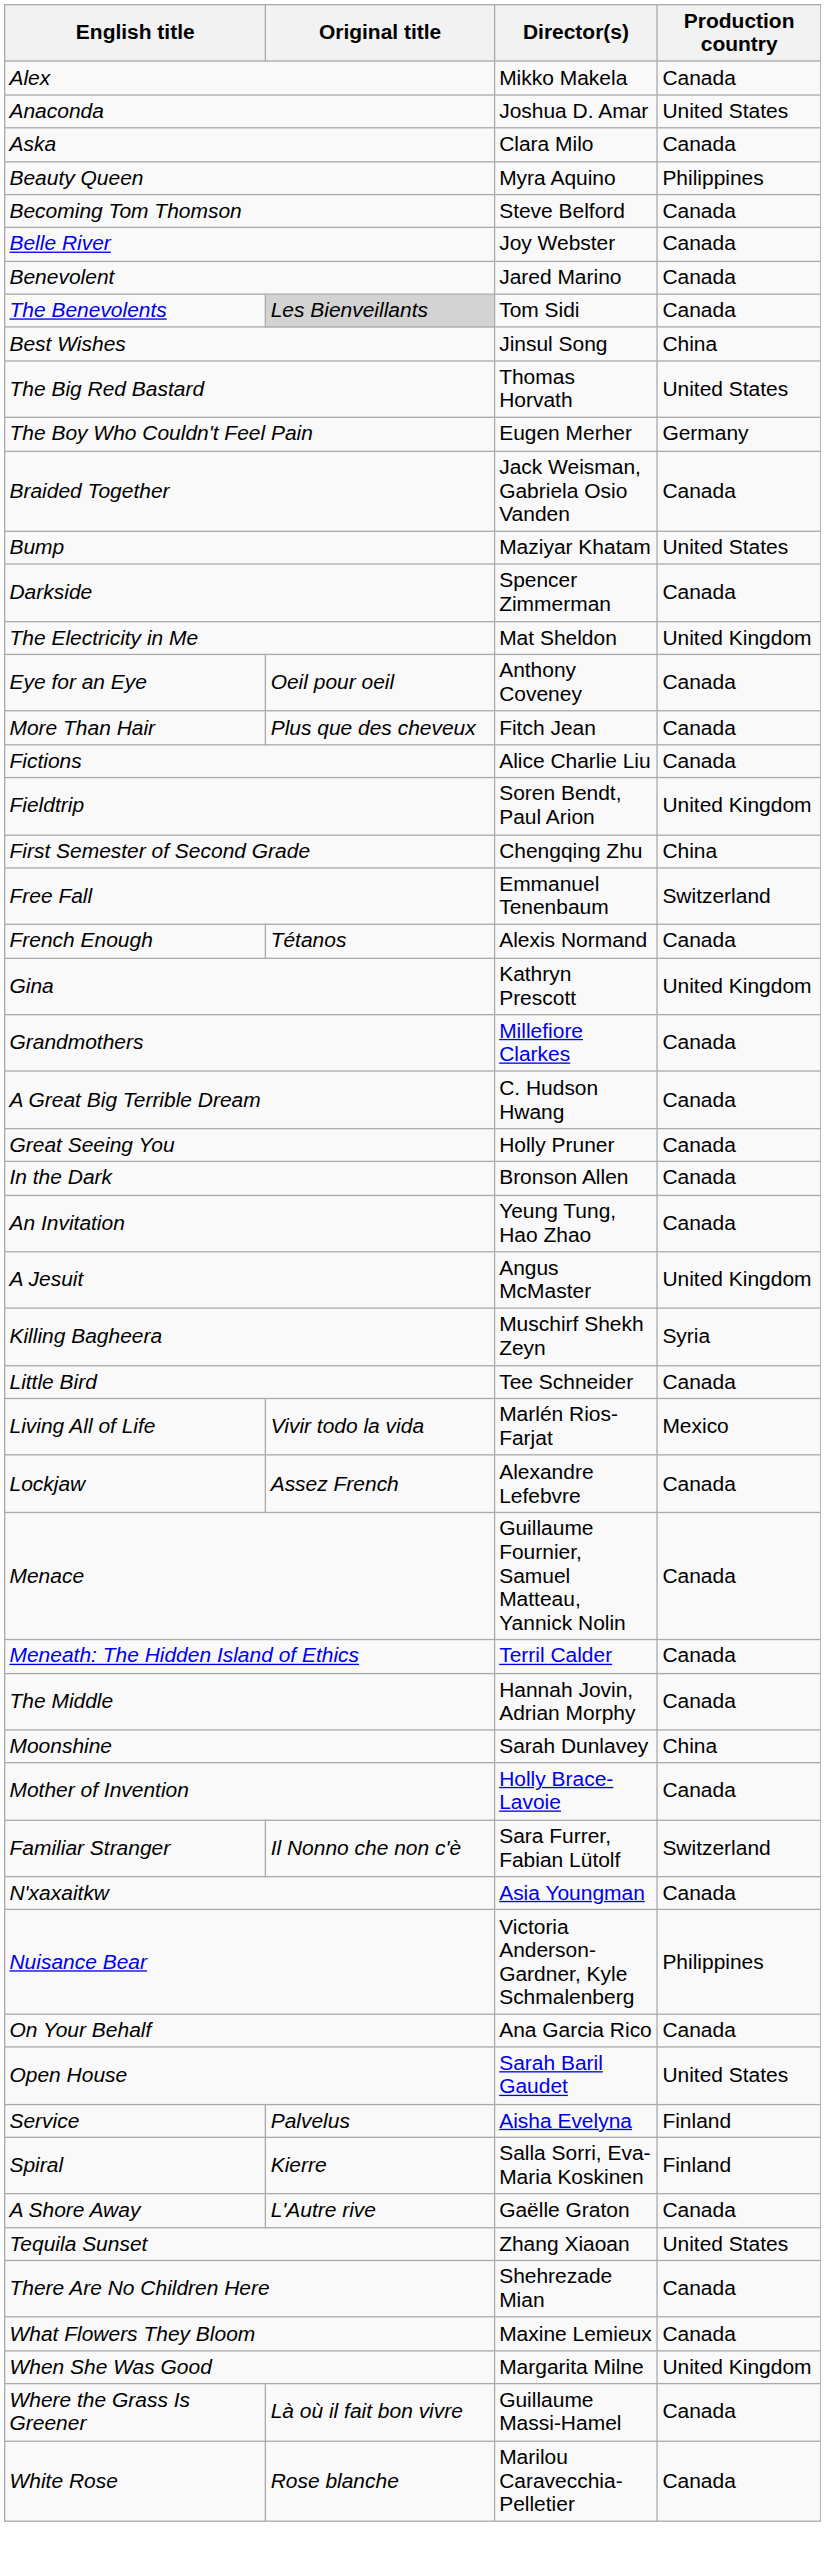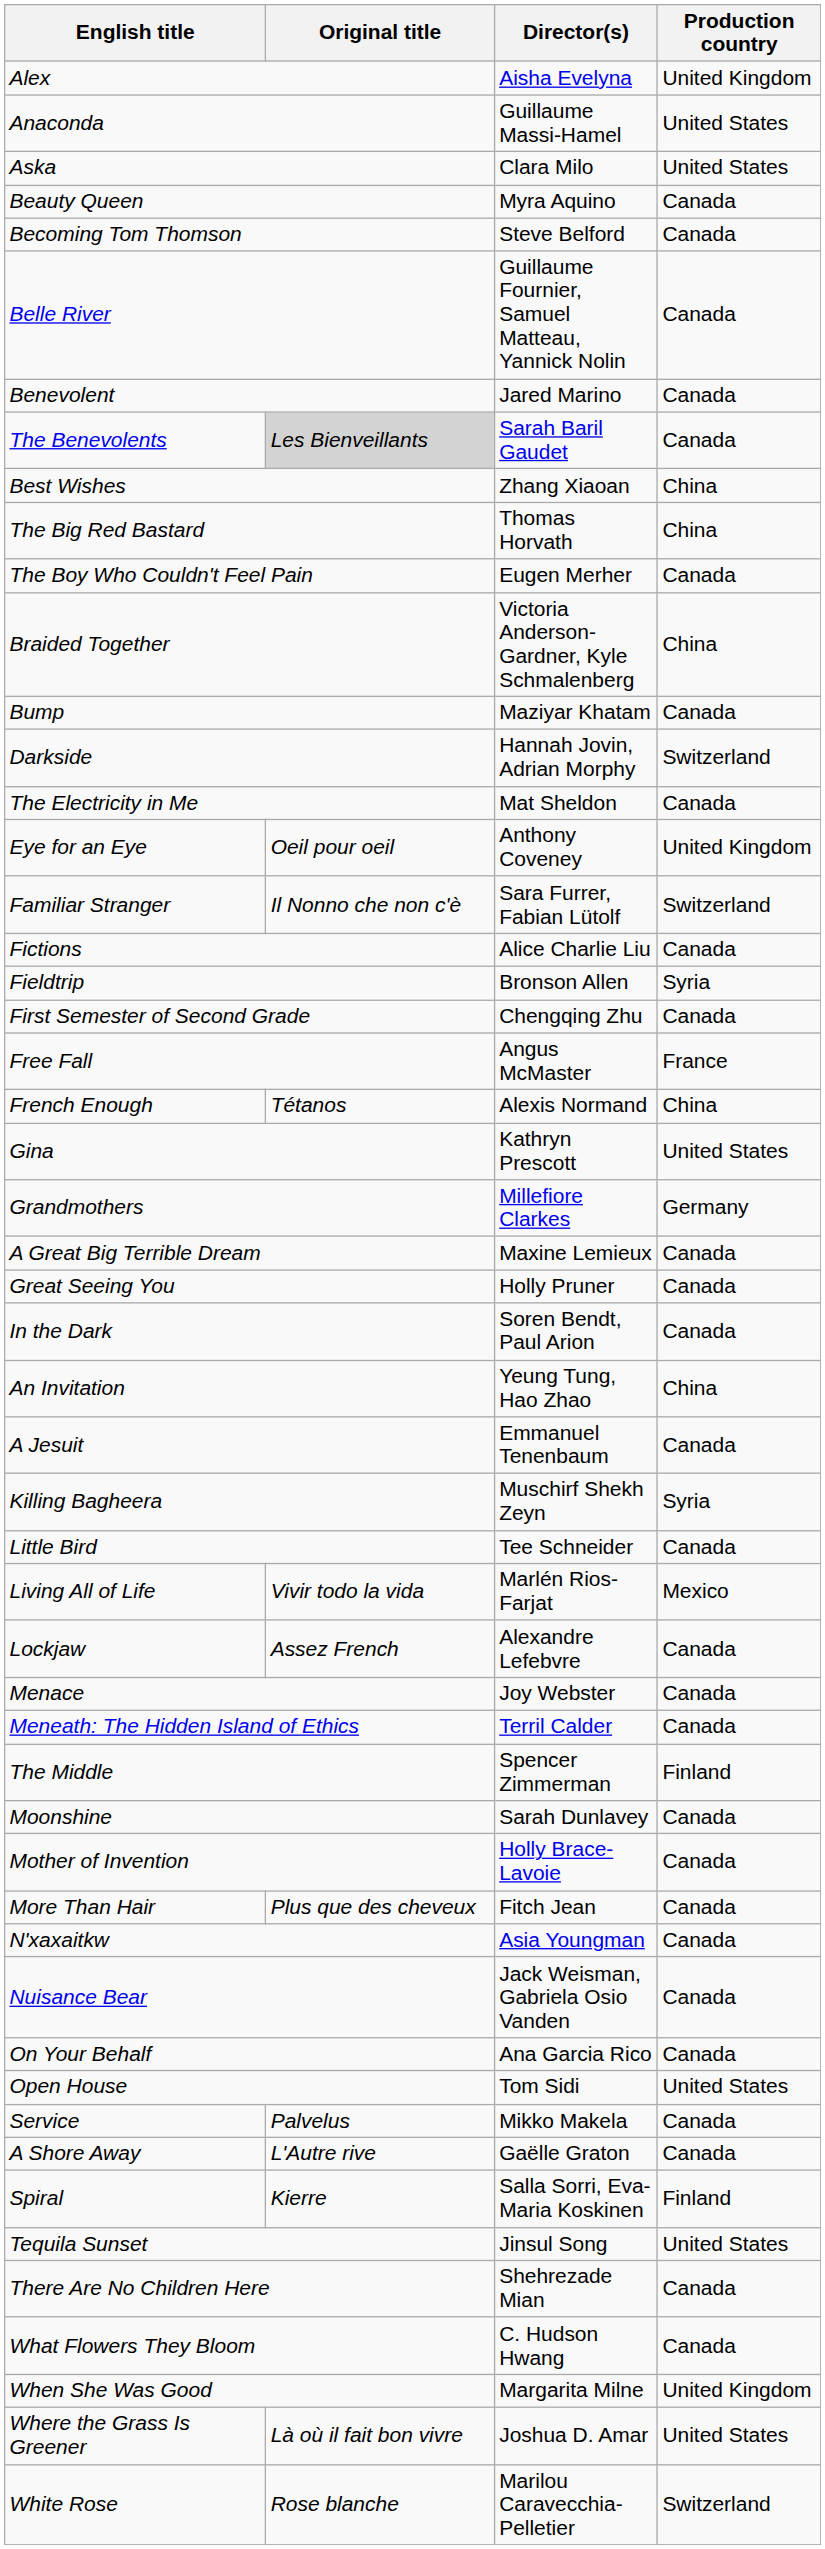Alex | Director(s): Mikko Makela -> Aisha Evelyna
Alex | Production country: Canada -> United Kingdom
Anaconda | Director(s): Joshua D. Amar -> Guillaume Massi-Hamel
Aska | Production country: Canada -> United States
Beauty Queen | Production country: Philippines -> Canada
Belle River | Director(s): Joy Webster -> Guillaume Fournier, Samuel Matteau, Yannick Nolin
The Benevolents | Director(s): Tom Sidi -> Sarah Baril Gaudet
Best Wishes | Director(s): Jinsul Song -> Zhang Xiaoan
The Big Red Bastard | Production country: United States -> China
The Boy Who Couldn't Feel Pain | Production country: Germany -> Canada
Braided Together | Director(s): Jack Weisman, Gabriela Osio Vanden -> Victoria Anderson-Gardner, Kyle Schmalenberg
Braided Together | Production country: Canada -> China
Bump | Production country: United States -> Canada
Darkside | Director(s): Spencer Zimmerman -> Hannah Jovin, Adrian Morphy
Darkside | Production country: Canada -> Switzerland
The Electricity in Me | Production country: United Kingdom -> Canada
Eye for an Eye | Production country: Canada -> United Kingdom
rows swapped: Familiar Stranger <-> More Than Hair
Fieldtrip | Director(s): Soren Bendt, Paul Arion -> Bronson Allen
Fieldtrip | Production country: United Kingdom -> Syria
First Semester of Second Grade | Production country: China -> Canada
Free Fall | Director(s): Emmanuel Tenenbaum -> Angus McMaster
Free Fall | Production country: Switzerland -> France
French Enough | Production country: Canada -> China
Gina | Production country: United Kingdom -> United States
Grandmothers | Production country: Canada -> Germany
A Great Big Terrible Dream | Director(s): C. Hudson Hwang -> Maxine Lemieux
In the Dark | Director(s): Bronson Allen -> Soren Bendt, Paul Arion
An Invitation | Production country: Canada -> China
A Jesuit | Director(s): Angus McMaster -> Emmanuel Tenenbaum
A Jesuit | Production country: United Kingdom -> Canada
Menace | Director(s): Guillaume Fournier, Samuel Matteau, Yannick Nolin -> Joy Webster
The Middle | Director(s): Hannah Jovin, Adrian Morphy -> Spencer Zimmerman
The Middle | Production country: Canada -> Finland
Moonshine | Production country: China -> Canada
Nuisance Bear | Director(s): Victoria Anderson-Gardner, Kyle Schmalenberg -> Jack Weisman, Gabriela Osio Vanden
Nuisance Bear | Production country: Philippines -> Canada
Open House | Director(s): Sarah Baril Gaudet -> Tom Sidi
Service | Director(s): Aisha Evelyna -> Mikko Makela
Service | Production country: Finland -> Canada
rows swapped: A Shore Away <-> Spiral
Tequila Sunset | Director(s): Zhang Xiaoan -> Jinsul Song
What Flowers They Bloom | Director(s): Maxine Lemieux -> C. Hudson Hwang
Where the Grass Is Greener | Director(s): Guillaume Massi-Hamel -> Joshua D. Amar
Where the Grass Is Greener | Production country: Canada -> United States
White Rose | Production country: Canada -> Switzerland
